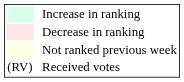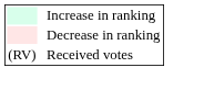- row: Not ranked previous week
